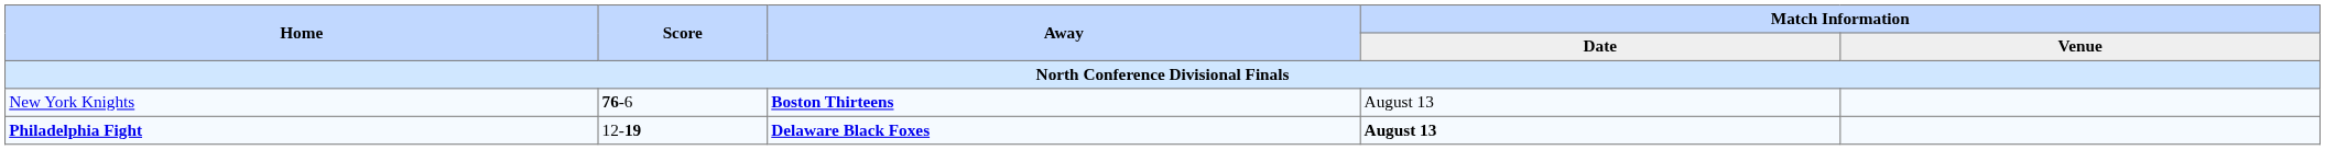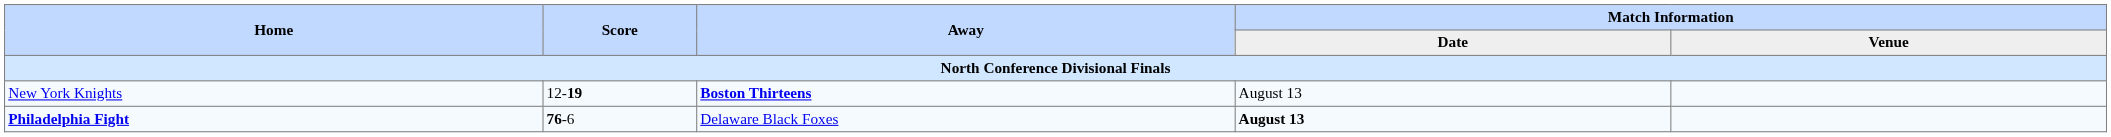New York Knights | Score: 76-6 -> 12-19
Philadelphia Fight | Score: 12-19 -> 76-6
Philadelphia Fight | Away: bold -> normal
